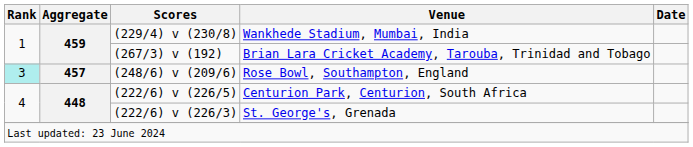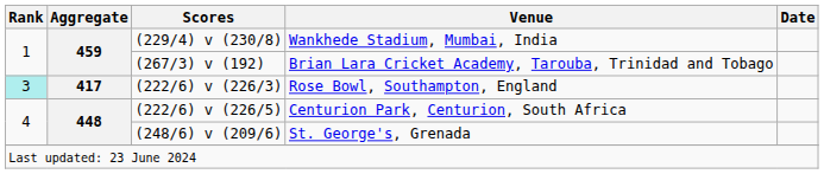Rose Bowl, Southampton, England | Aggregate: 457 -> 417
Rose Bowl, Southampton, England | Scores: (248/6) v (209/6) -> (222/6) v (226/3)
St. George's, Grenada | Scores: (222/6) v (226/3) -> (248/6) v (209/6)
